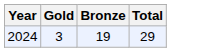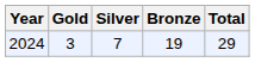+ column: Silver | 7
